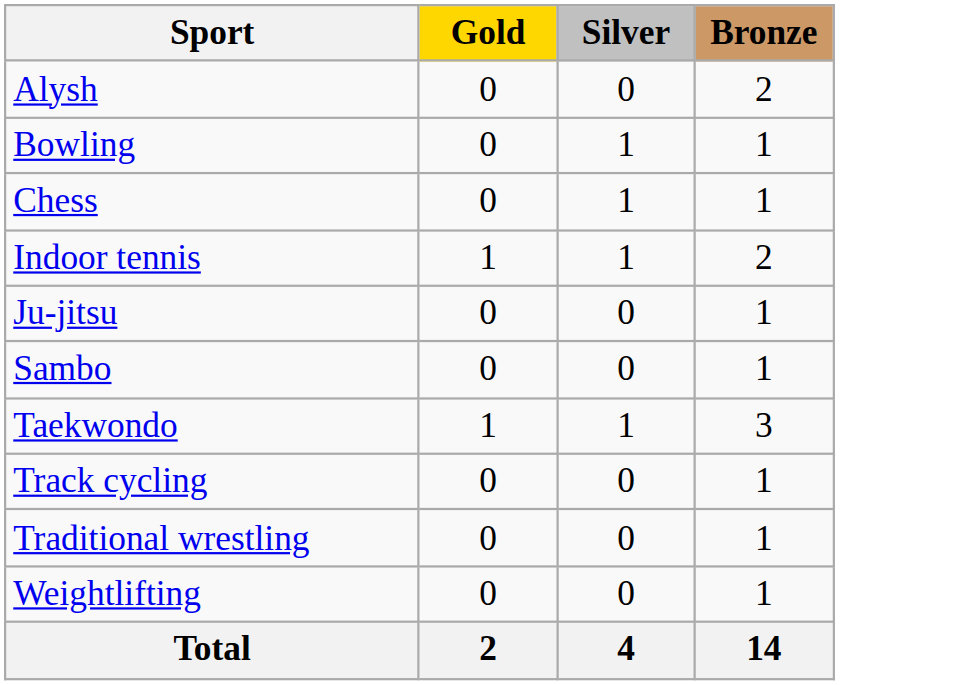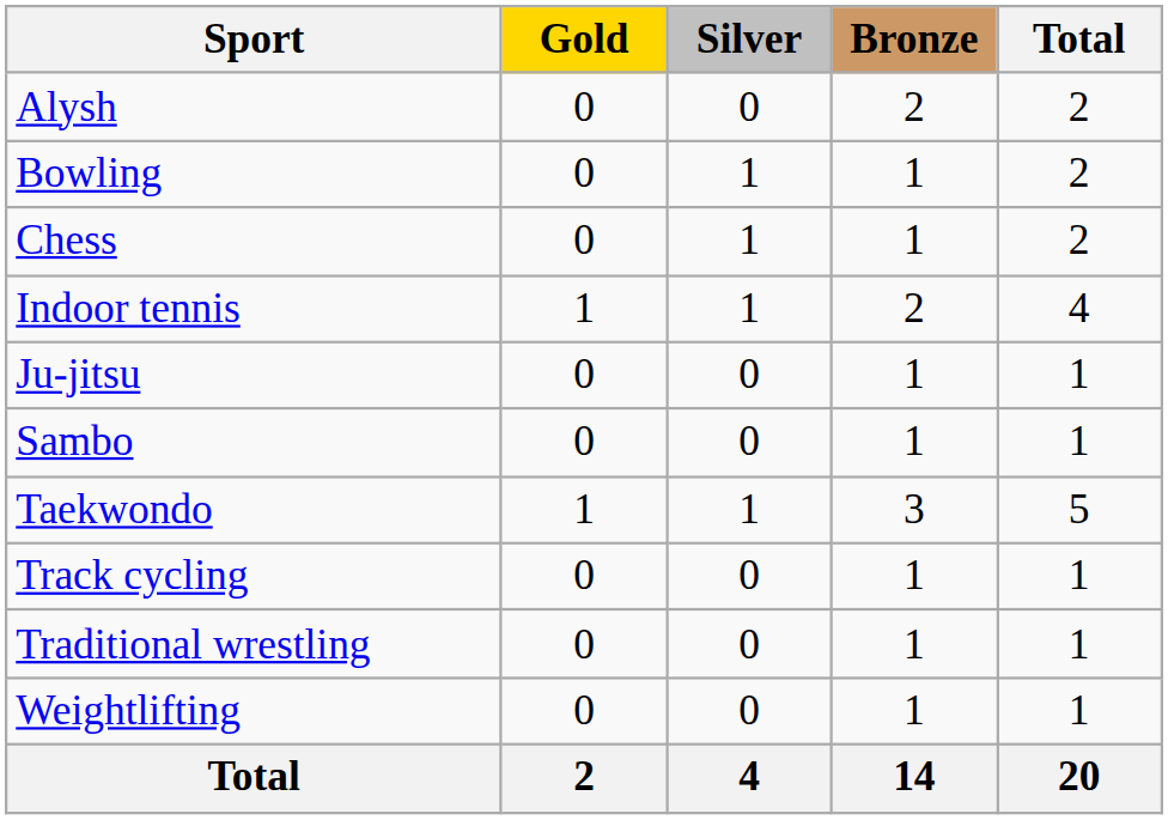+ column: Total | 2 | 2 | 2 | 4 | 1 | 1 | 5 | 1 | 1 | 1 | 20
